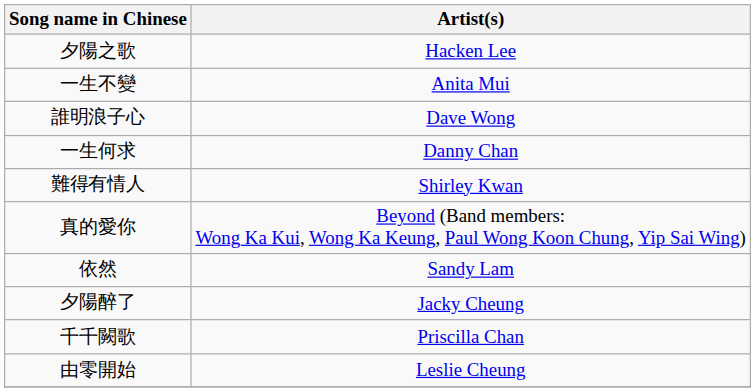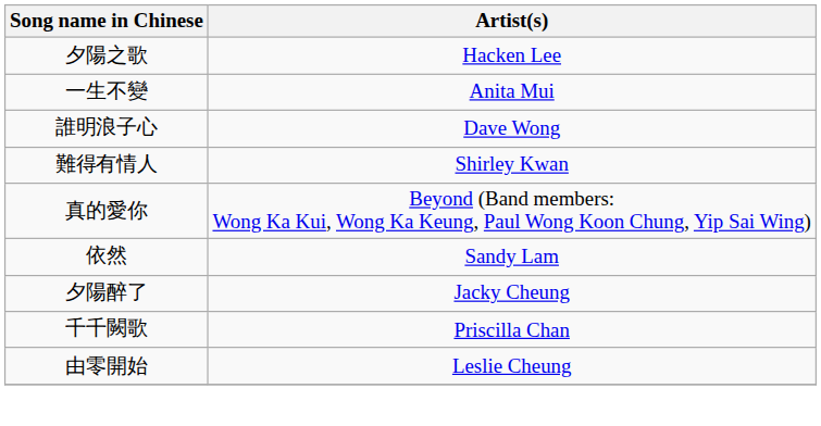- row: 一生何求 | Danny Chan
